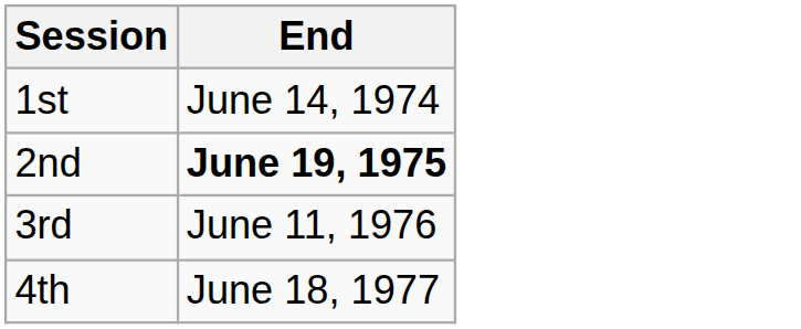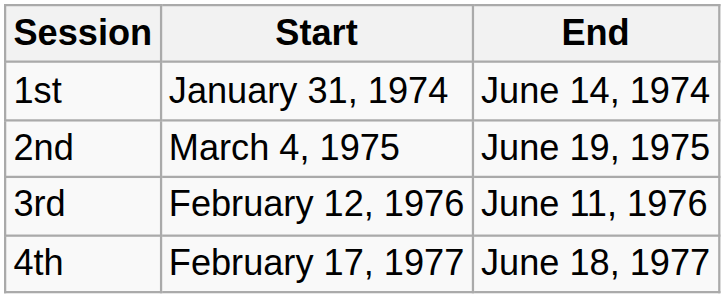+ column: Start | January 31, 1974 | March 4, 1975 | February 12, 1976 | February 17, 1977
2nd | End: bold -> normal
